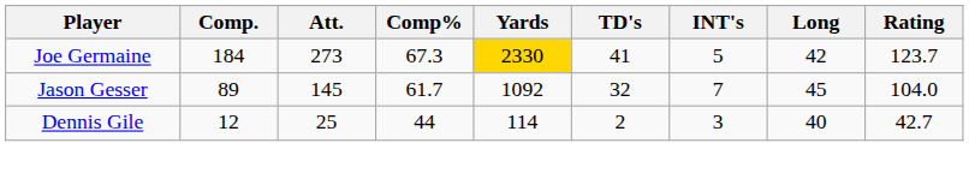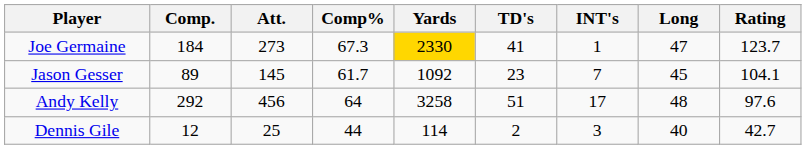Joe Germaine | INT's: 5 -> 1
Joe Germaine | Long: 42 -> 47
Jason Gesser | TD's: 32 -> 23
Jason Gesser | Rating: 104.0 -> 104.1
+ row: Andy Kelly | 292 | 456 | 64 | 3258 | 51 | 17 | 48 | 97.6
